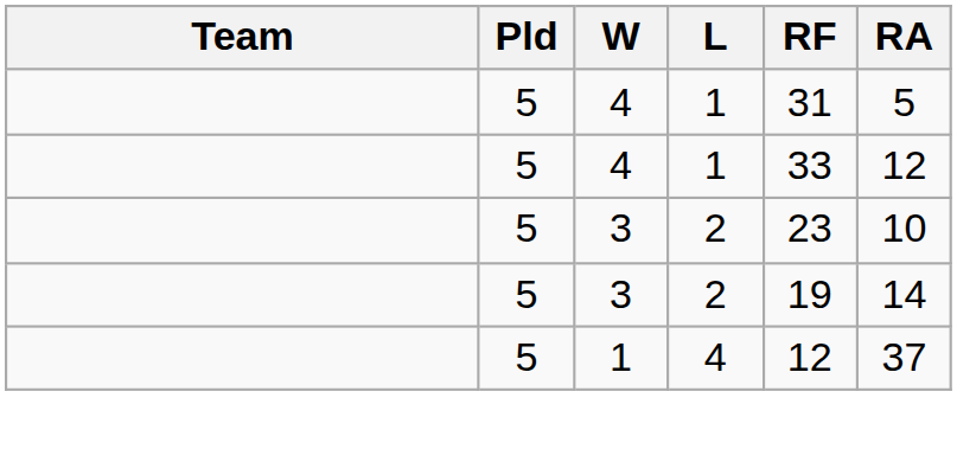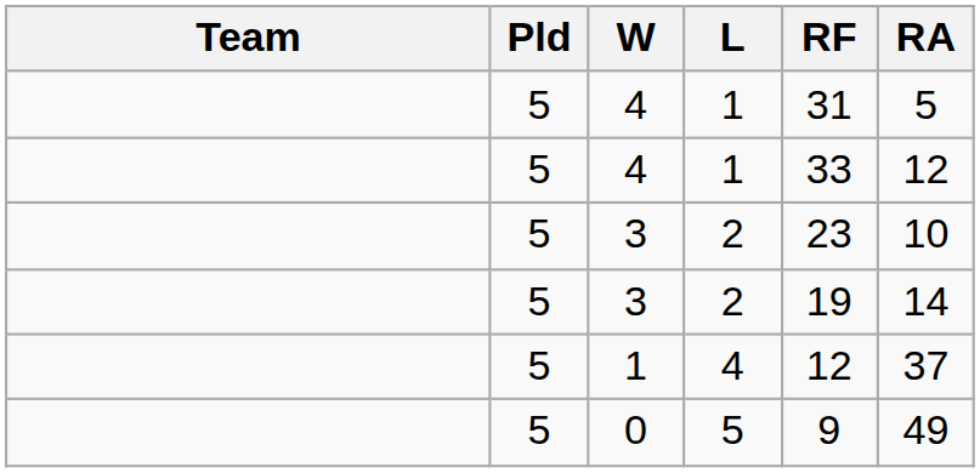+ row: 5 | 0 | 5 | 9 | 49
